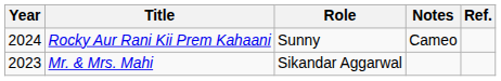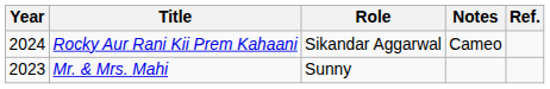Rocky Aur Rani Kii Prem Kahaani | Role: Sunny -> Sikandar Aggarwal
Mr. & Mrs. Mahi | Role: Sikandar Aggarwal -> Sunny
